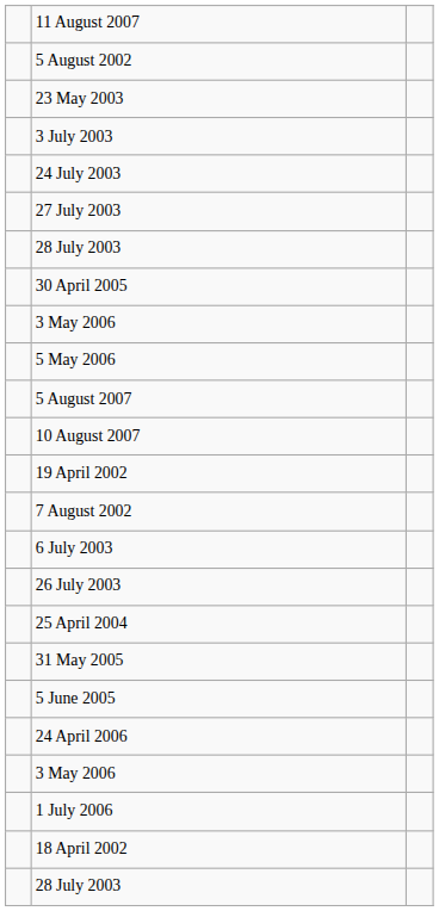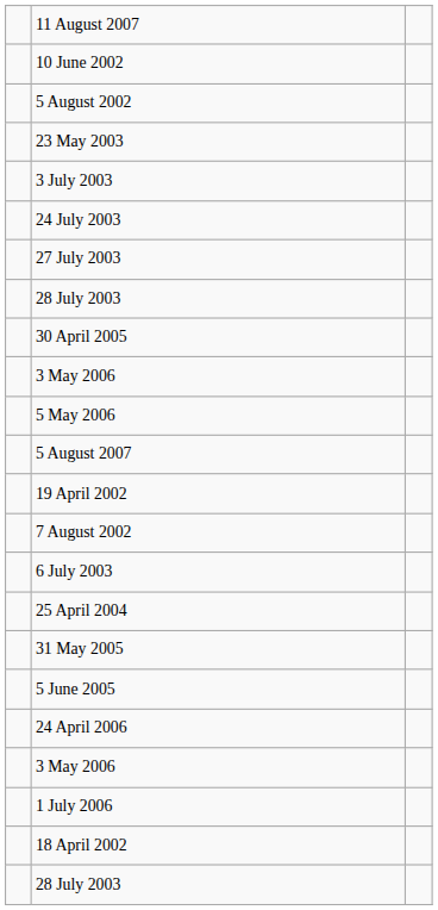+ row: 10 June 2002
- row: 10 August 2007
- row: 26 July 2003
